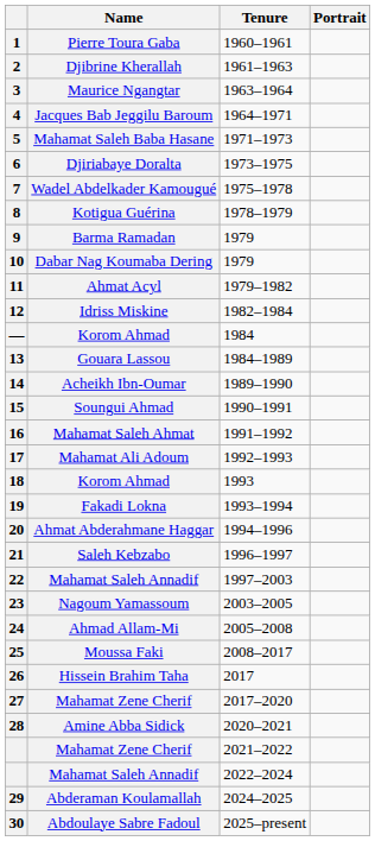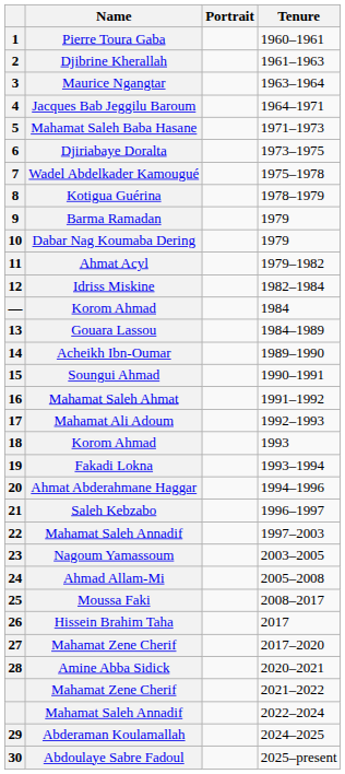columns swapped: Portrait <-> Tenure
